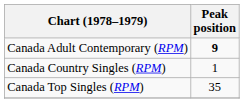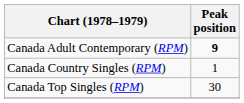Canada Top Singles (RPM) | Peak position: 35 -> 30
